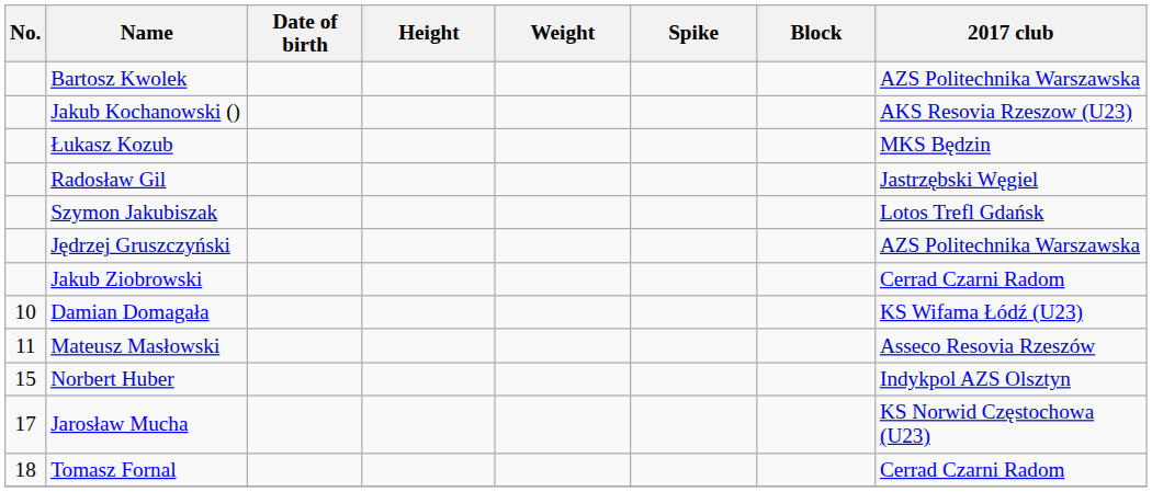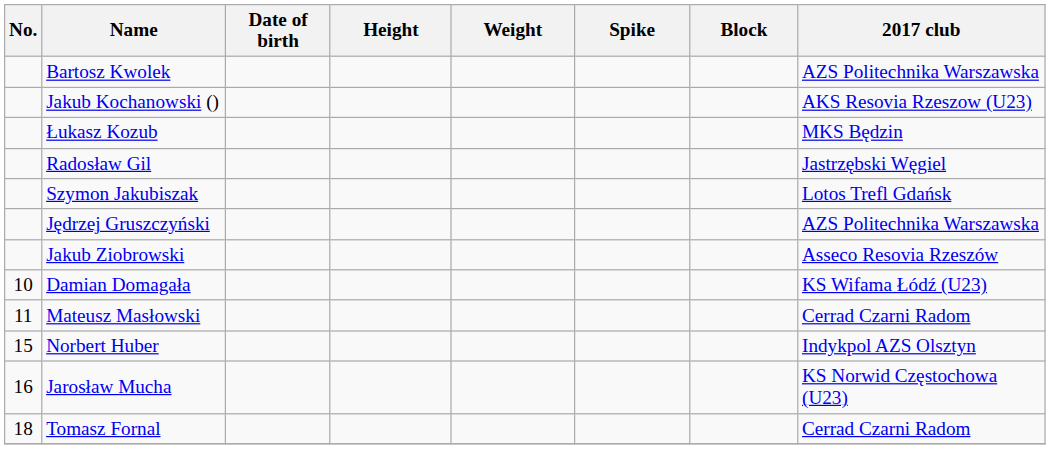Jakub Ziobrowski | 2017 club: Cerrad Czarni Radom -> Asseco Resovia Rzeszów
Mateusz Masłowski | 2017 club: Asseco Resovia Rzeszów -> Cerrad Czarni Radom
Jarosław Mucha | No.: 17 -> 16
